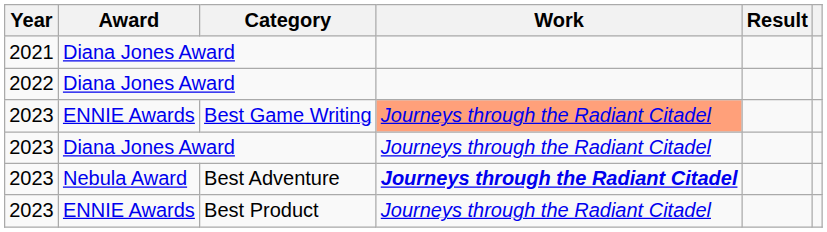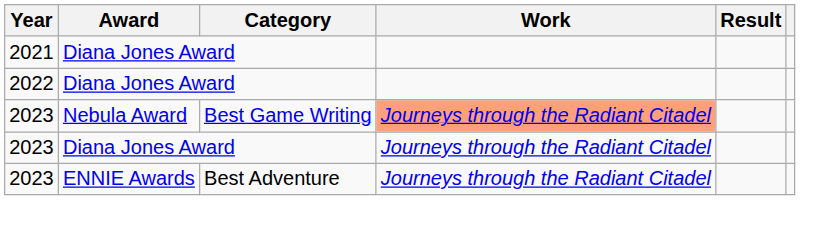Best Game Writing | Award: ENNIE Awards -> Nebula Award
Best Adventure | Award: Nebula Award -> ENNIE Awards
Best Adventure | Work: bold -> normal
- row: 2023 | ENNIE Awards | Best Product | Journeys through the Radiant Citadel
